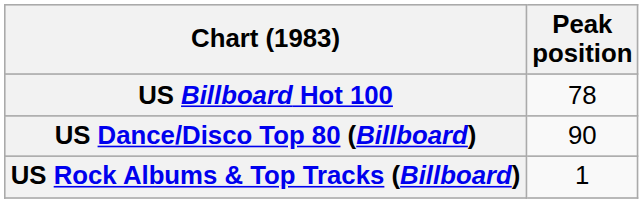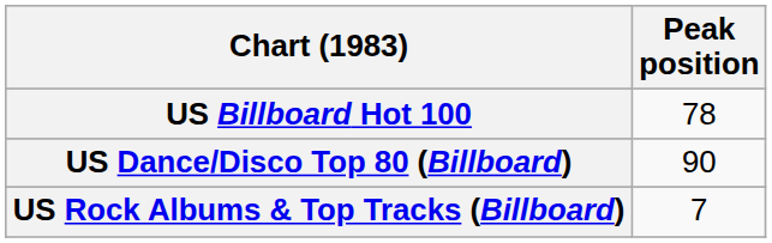US Rock Albums & Top Tracks (Billboard) | Peak position: 1 -> 7
